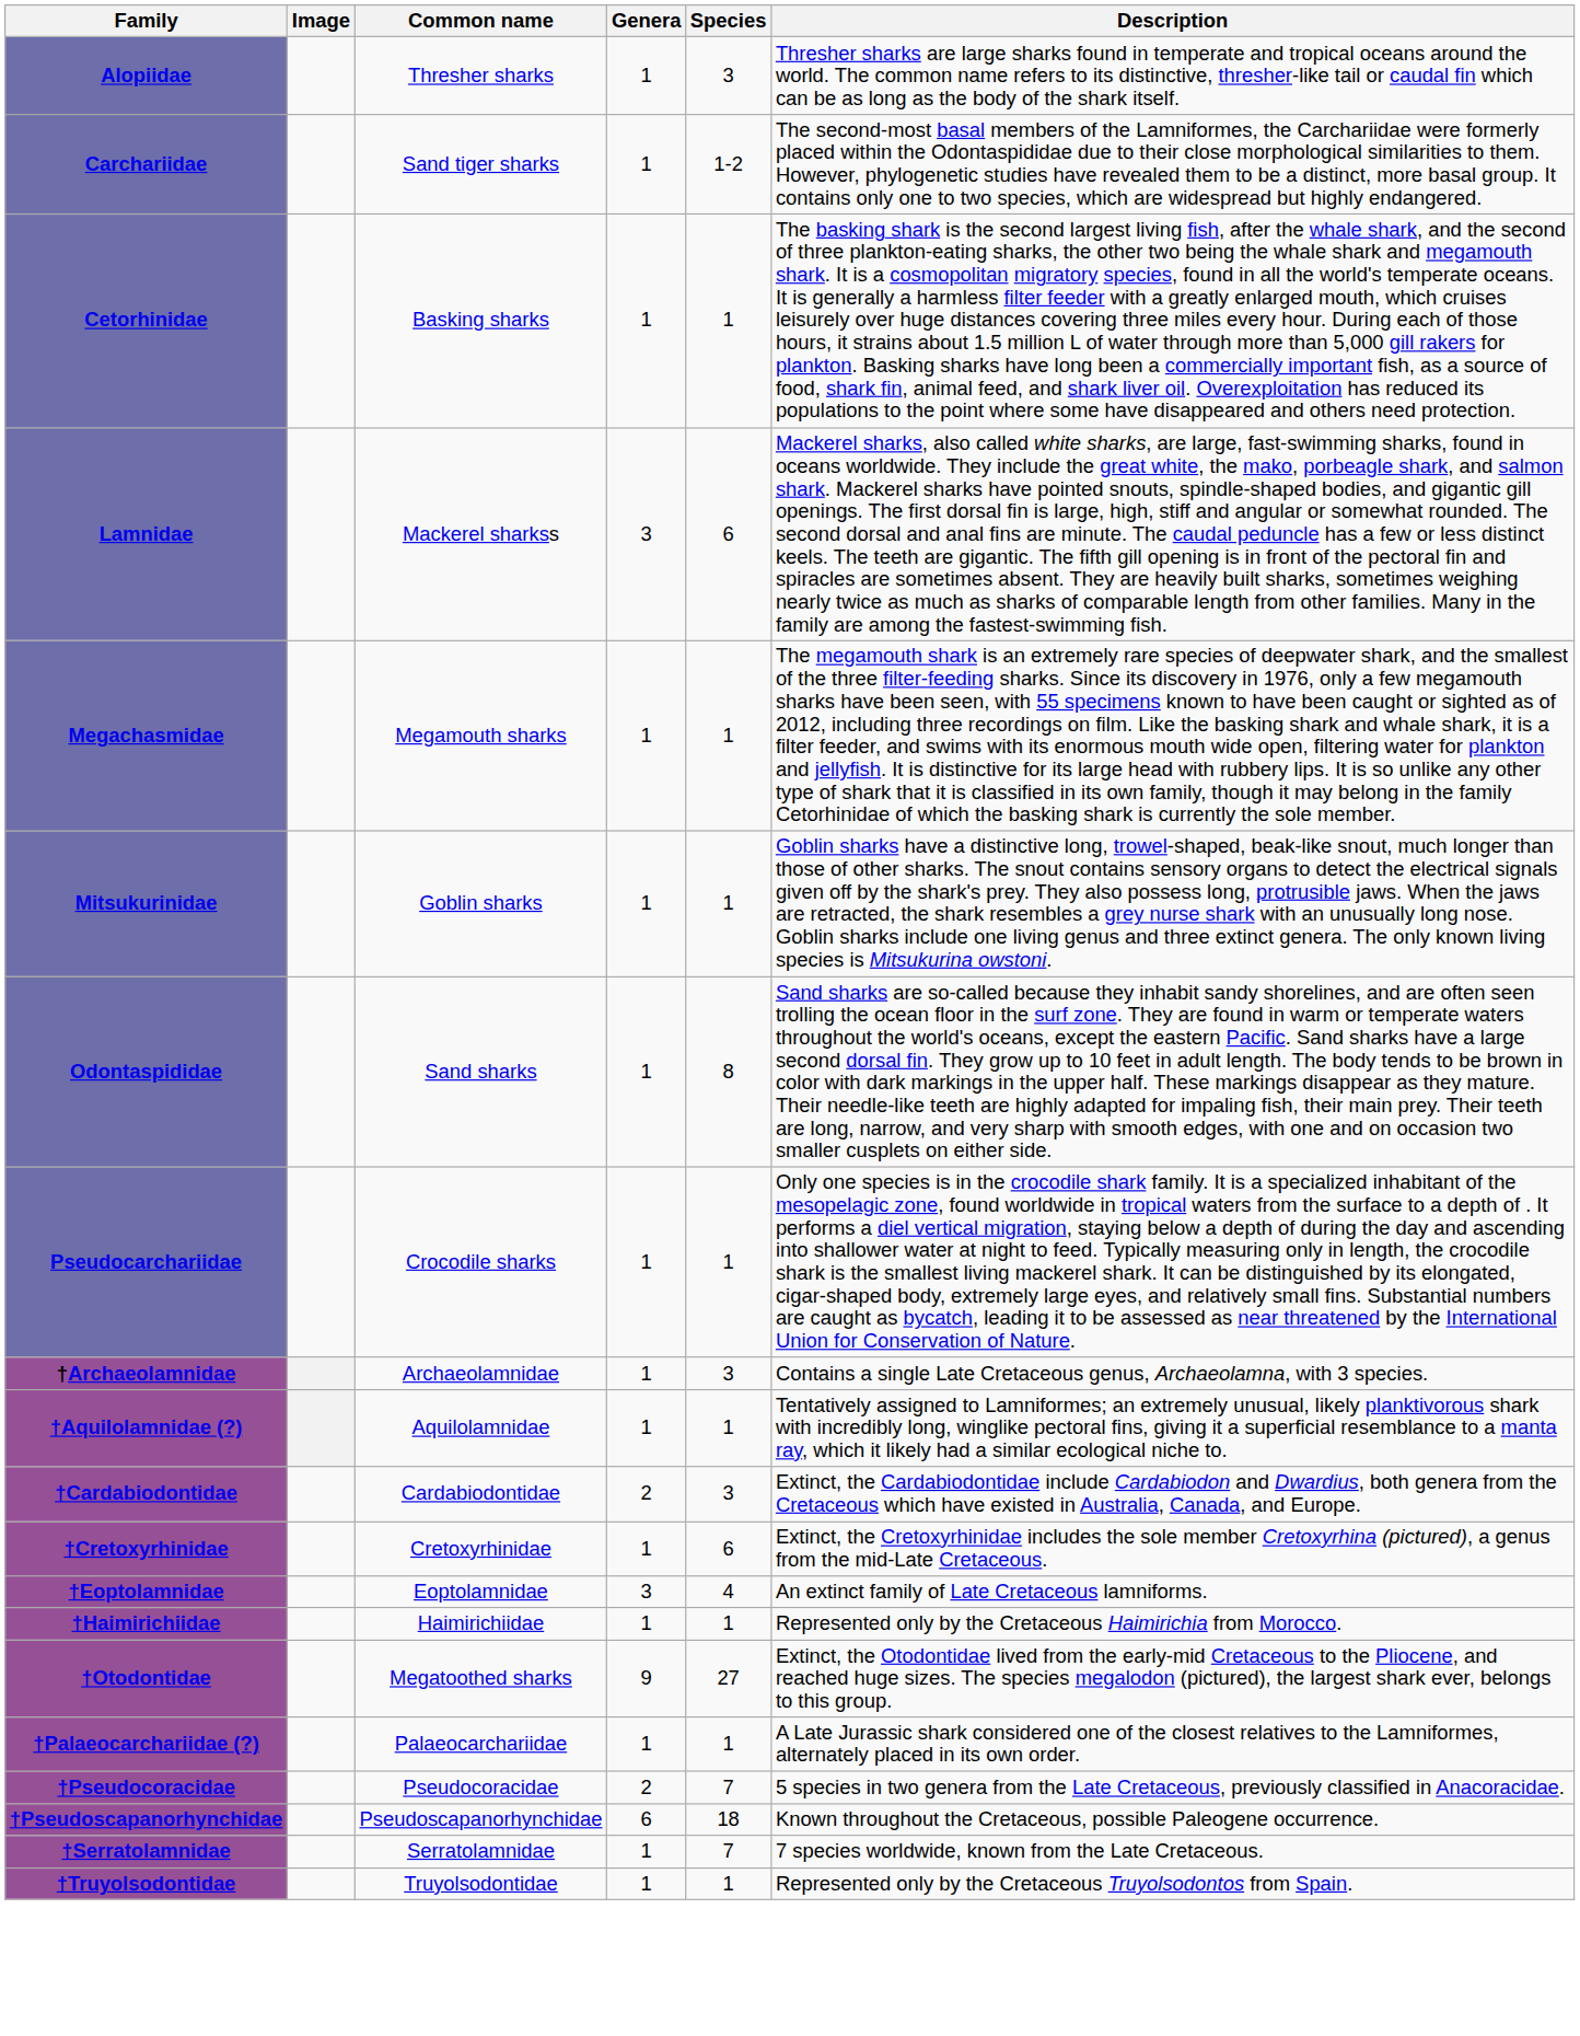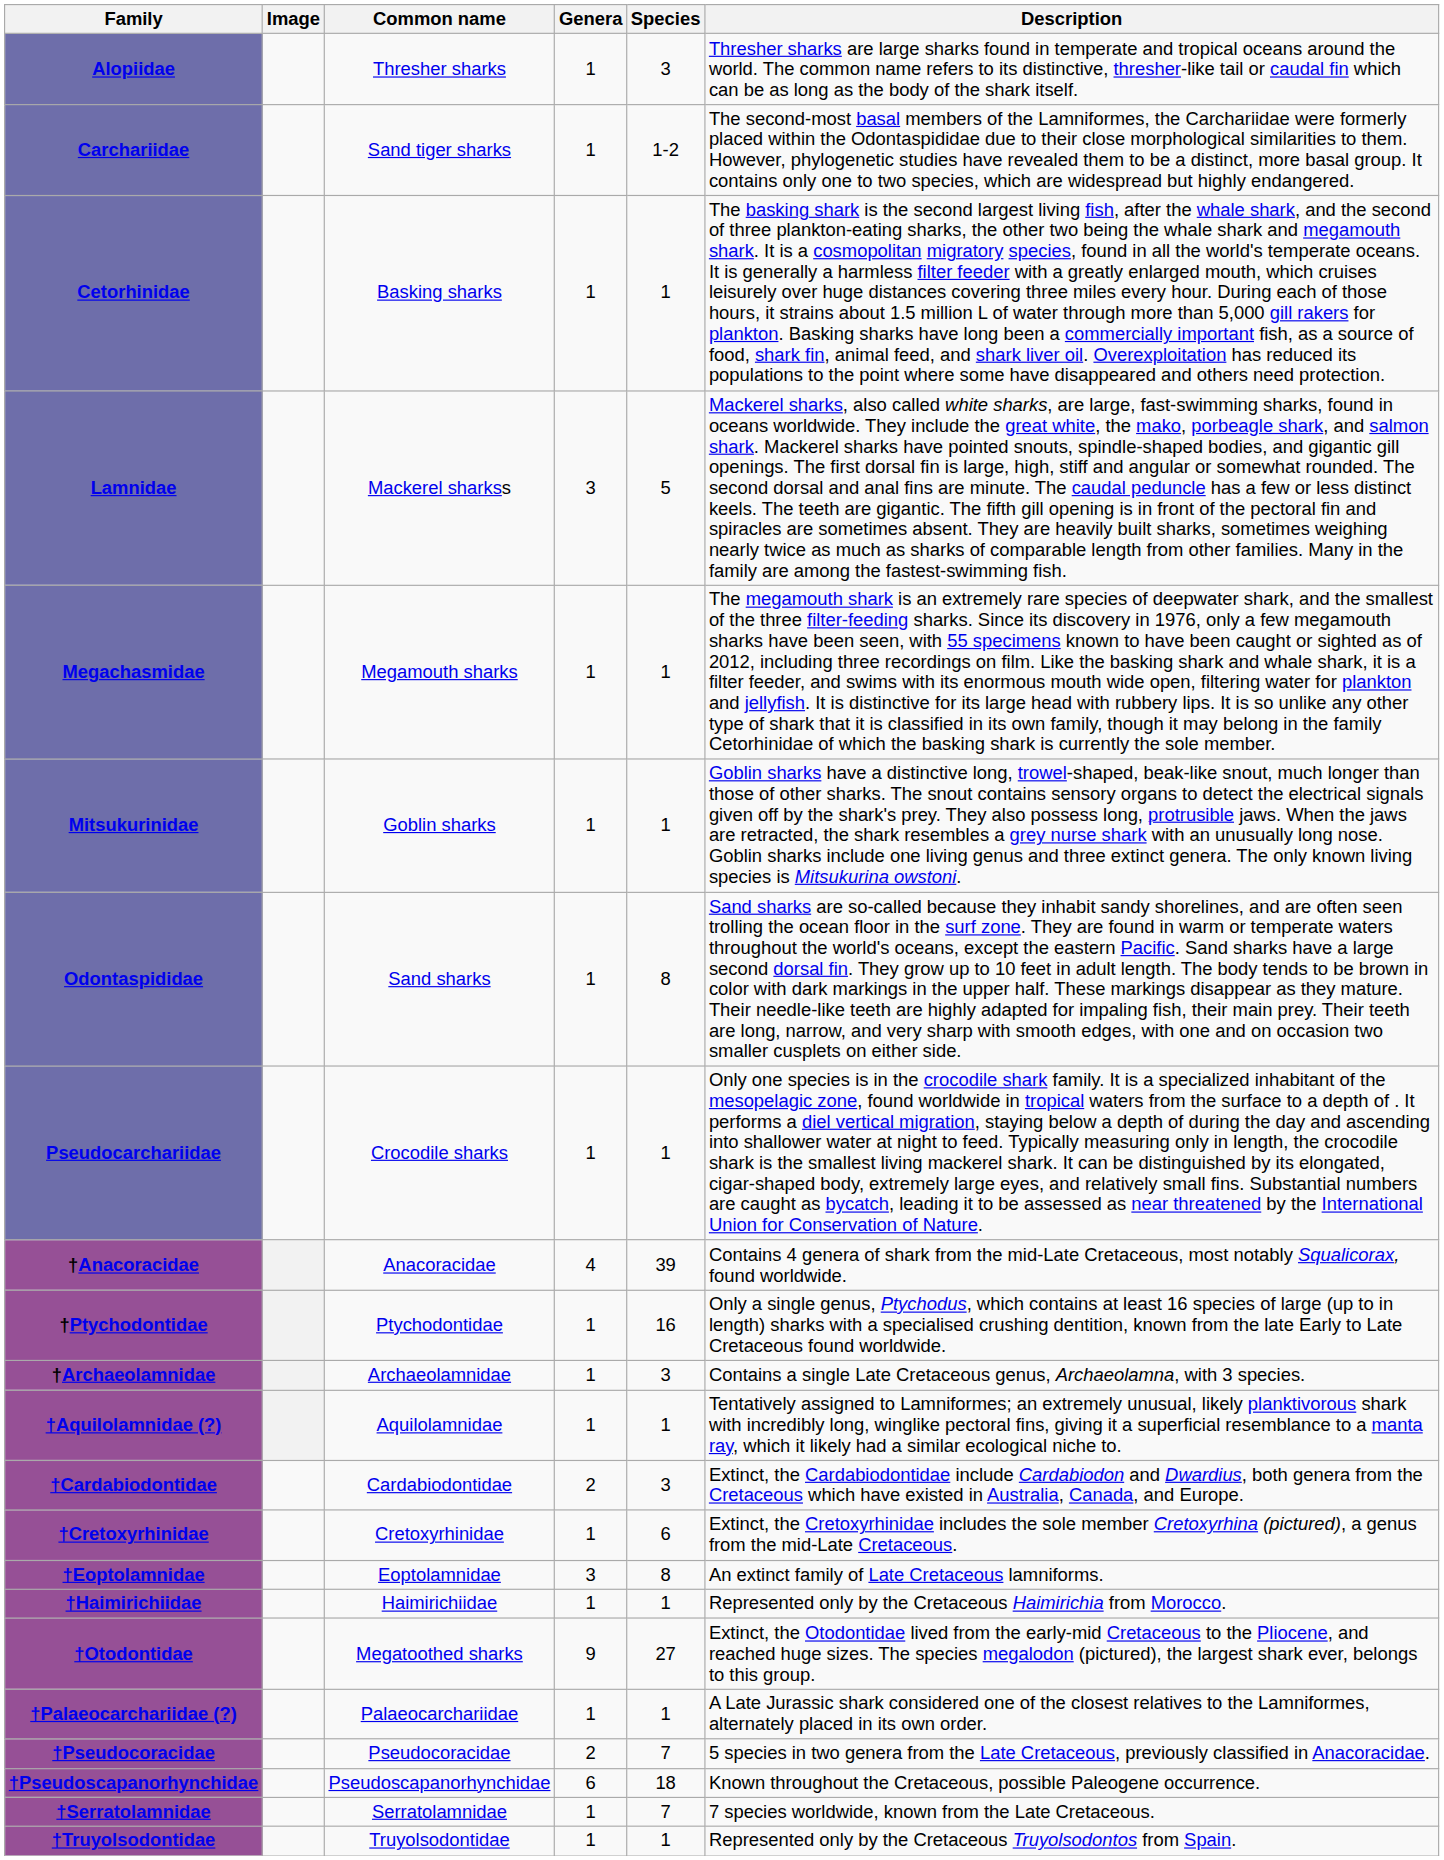Lamnidae | Species: 6 -> 5
+ row: †Anacoracidae | Anacoracidae | 4 | 39 | Contains 4 genera of shark from the mid-Late Cretaceous, most notably Squalicorax, found worldwide.
+ row: †Ptychodontidae | Ptychodontidae | 1 | 16 | Only a single genus, Ptychodus, which contains at least 16 species of large (up to in length) sharks with a specialised crushing dentition, known from the late Early to Late Cretaceous found worldwide.
†Eoptolamnidae | Species: 4 -> 8
